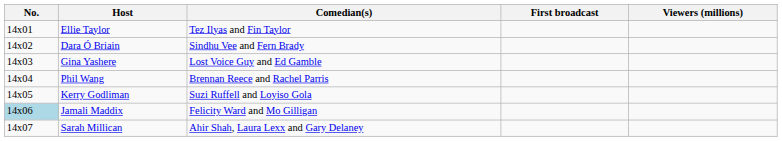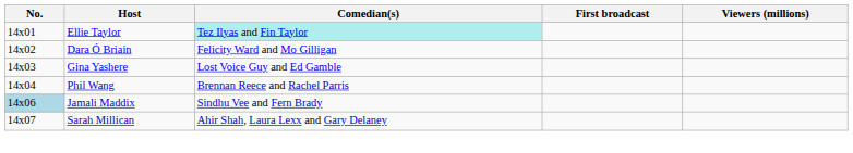Ellie Taylor | Comedian(s): no background -> paleturquoise background
Dara Ó Briain | Comedian(s): Sindhu Vee and Fern Brady -> Felicity Ward and Mo Gilligan
- row: 14x05 | Kerry Godliman | Suzi Ruffell and Loyiso Gola
Jamali Maddix | Comedian(s): Felicity Ward and Mo Gilligan -> Sindhu Vee and Fern Brady
